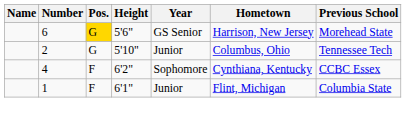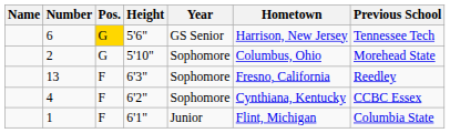6 | Previous School: Morehead State -> Tennessee Tech
2 | Year: Junior -> Sophomore
2 | Previous School: Tennessee Tech -> Morehead State
+ row: 13 | F | 6'3" | Sophomore | Fresno, California | Reedley
